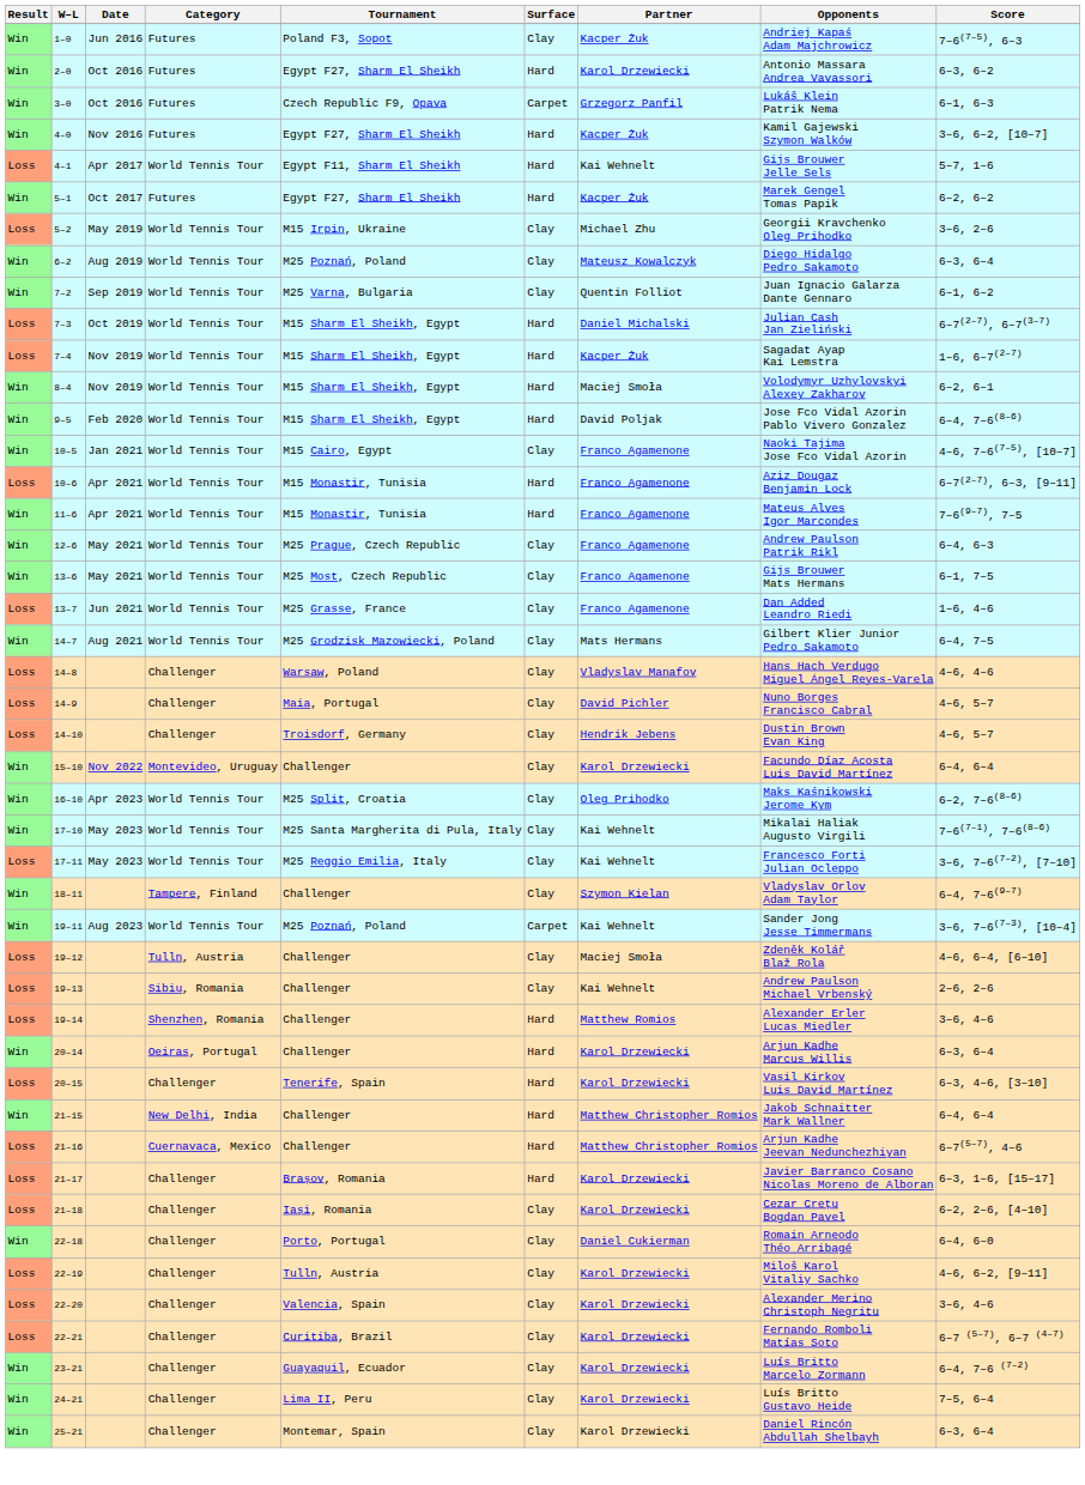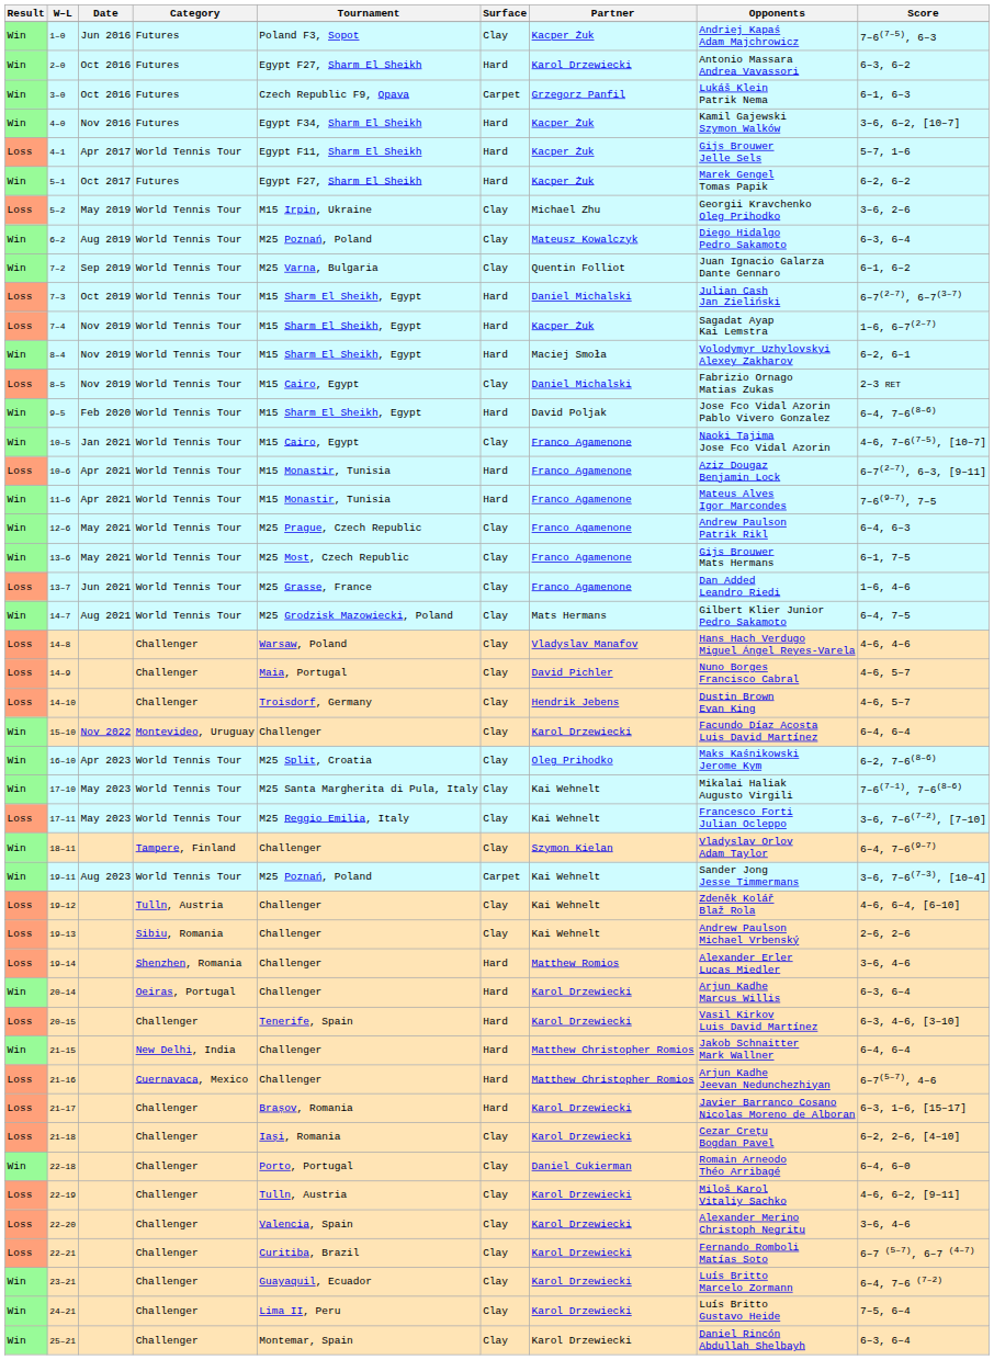4–0 | Tournament: Egypt F27, Sharm El Sheikh -> Egypt F34, Sharm El Sheikh
4–1 | Partner: Kai Wehnelt -> Kacper Żuk
+ row: Loss | 8–5 | Nov 2019 | World Tennis Tour | M15 Cairo, Egypt | Clay | Daniel Michalski | Fabrizio Ornago Matias Zukas | 2–3 RET
19–12 | Partner: Maciej Smoła -> Kai Wehnelt
